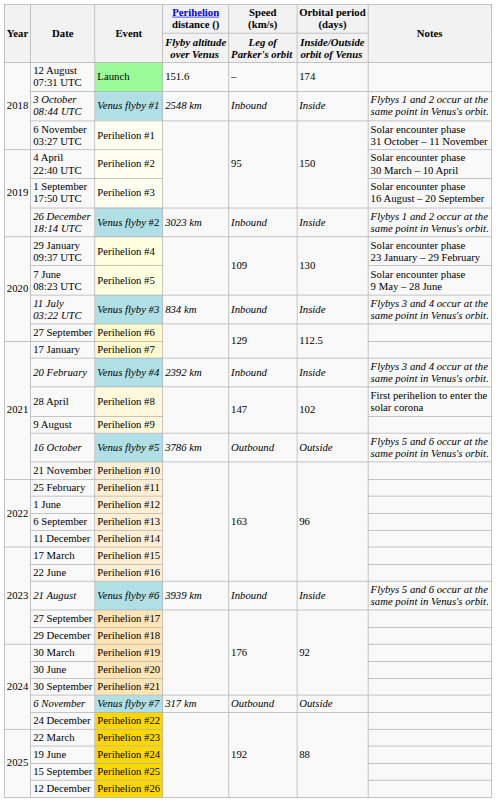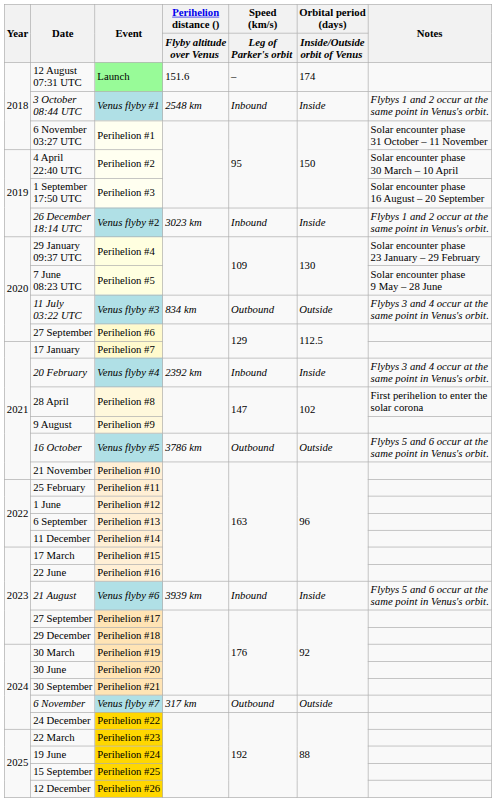Venus flyby #3 | Speed (km/s) / Leg of Parker's orbit: Inbound -> Outbound
Venus flyby #3 | Orbital period (days) / Inside/Outside orbit of Venus: Inside -> Outside
